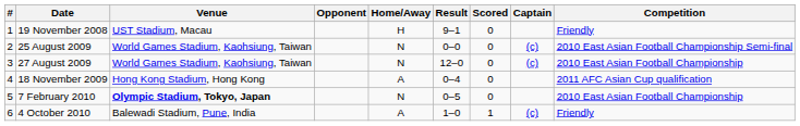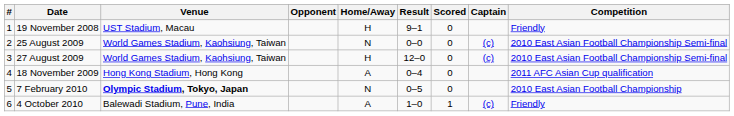27 August 2009 | Home/Away: N -> H
27 August 2009 | Competition: 2010 East Asian Football Championship -> 2010 East Asian Football Championship Semi-final
